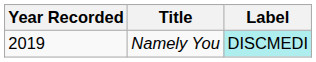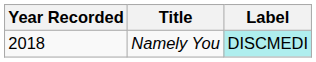Namely You | Year Recorded: 2019 -> 2018
